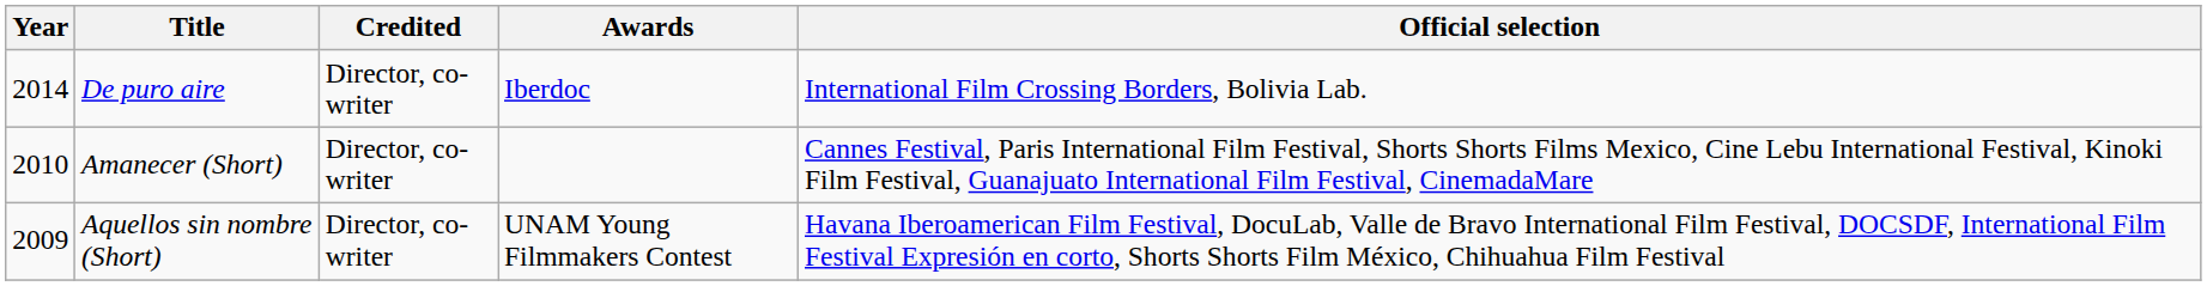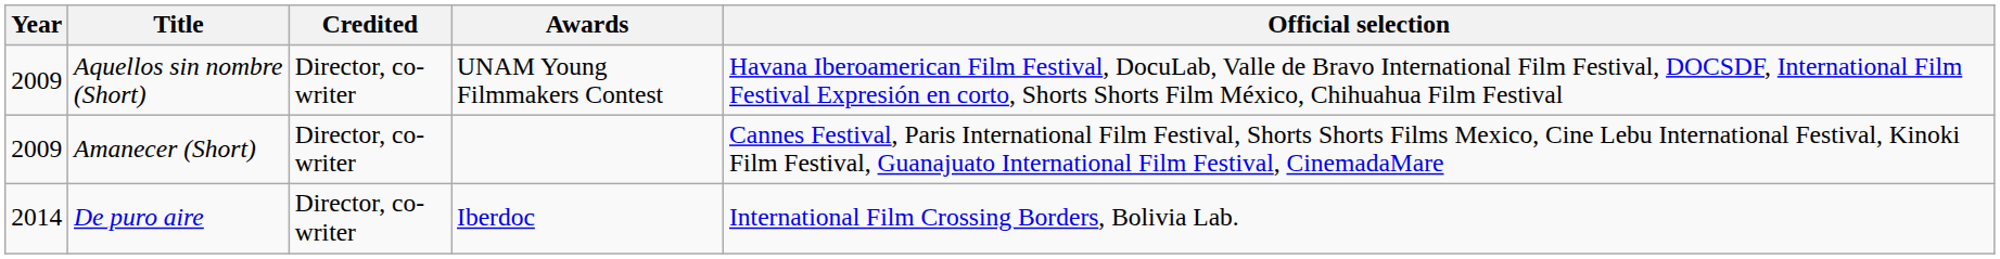rows swapped: Aquellos sin nombre (Short) <-> De puro aire
Amanecer (Short) | Year: 2010 -> 2009
